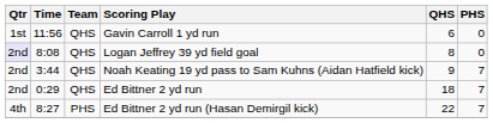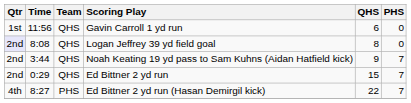Ed Bittner 2 yd run | QHS: 18 -> 15
